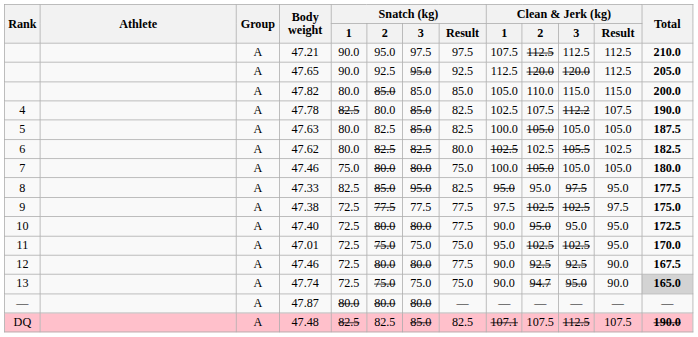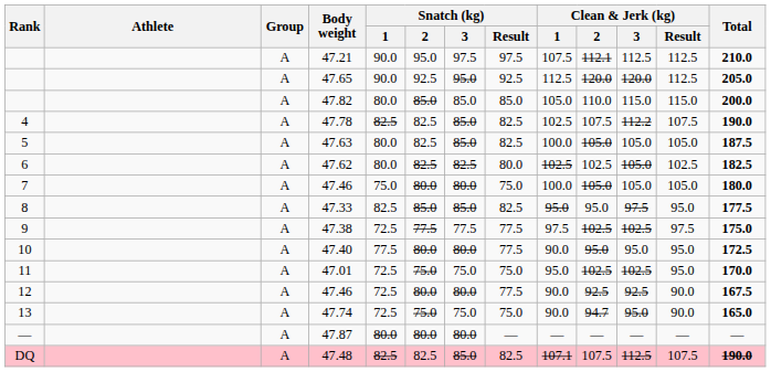47.21 | Clean & Jerk (kg) / 2: 112.5 -> 112.1
47.78 | Snatch (kg) / 2: 80.0 -> 82.5
47.62 | Clean & Jerk (kg) / 3: 105.5 -> 105.0
47.33 | Snatch (kg) / 3: 95.0 -> 85.0
47.40 | Snatch (kg) / 1: 72.5 -> 77.5
47.74 | Total: lightgrey background -> no background
